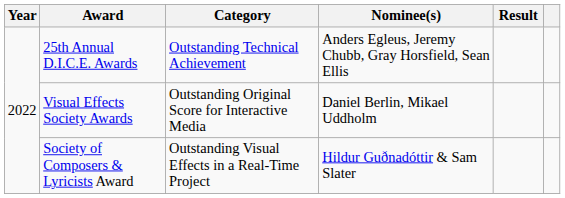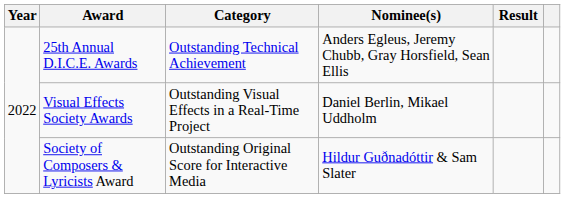Visual Effects Society Awards | Category: Outstanding Original Score for Interactive Media -> Outstanding Visual Effects in a Real-Time Project
Society of Composers & Lyricists Award | Category: Outstanding Visual Effects in a Real-Time Project -> Outstanding Original Score for Interactive Media
